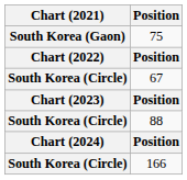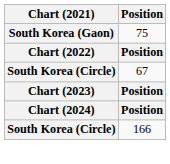- row: South Korea (Circle) | 88
